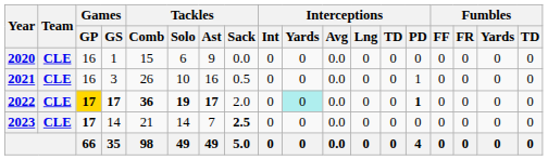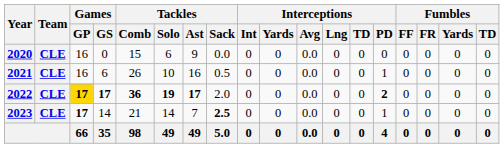2020 | Games / GS: 1 -> 0
2021 | Games / GS: 3 -> 6
2022 | Interceptions / Yards: paleturquoise background -> no background
2022 | Interceptions / PD: 1 -> 2
2023 | Interceptions / PD: 0 -> 1
